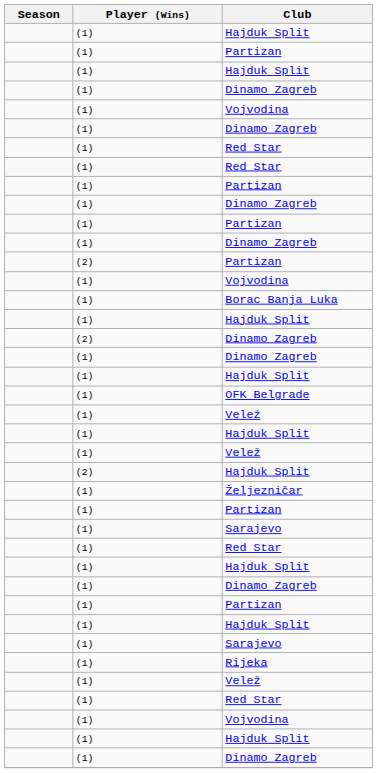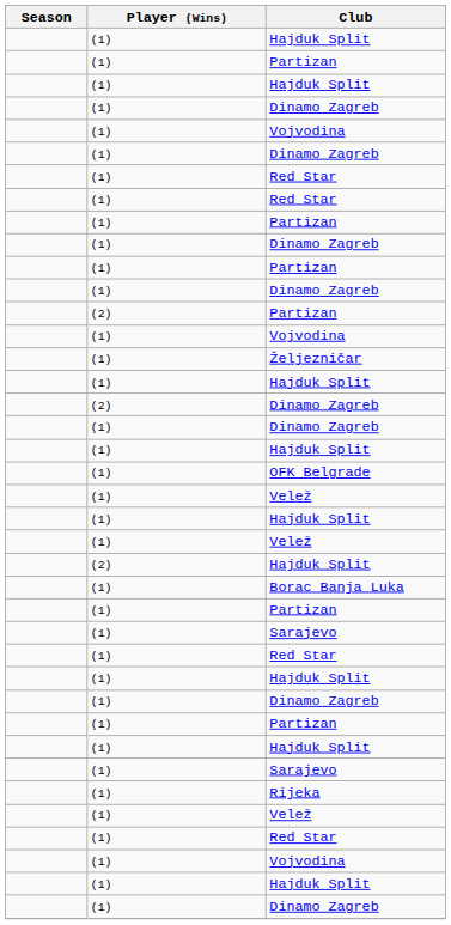rows swapped: Željezničar <-> Borac Banja Luka
